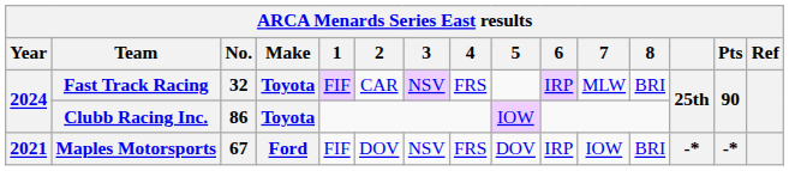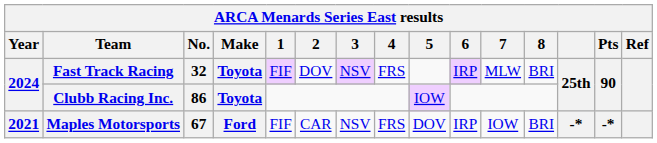Fast Track Racing | 2: CAR -> DOV
Maples Motorsports | 2: DOV -> CAR
